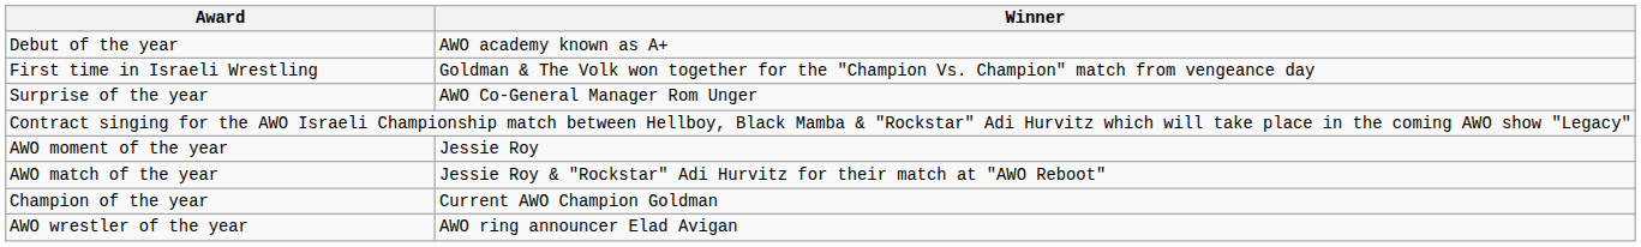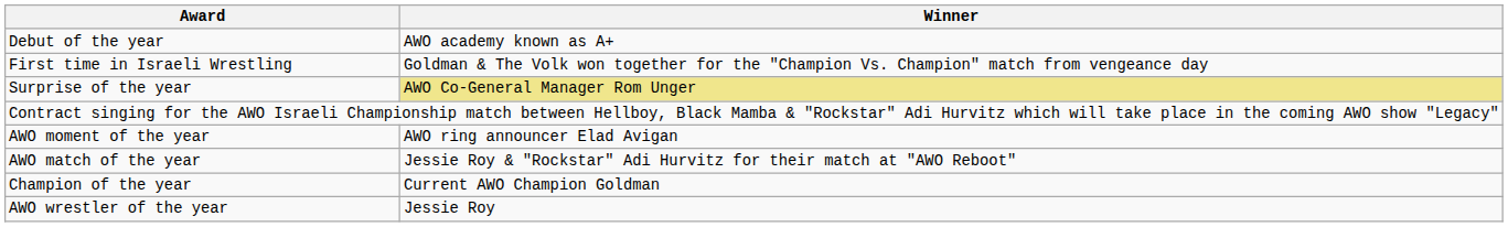Surprise of the year | column 2: no background -> khaki background
AWO moment of the year | column 2: Jessie Roy -> AWO ring announcer Elad Avigan
AWO wrestler of the year | column 2: AWO ring announcer Elad Avigan -> Jessie Roy
